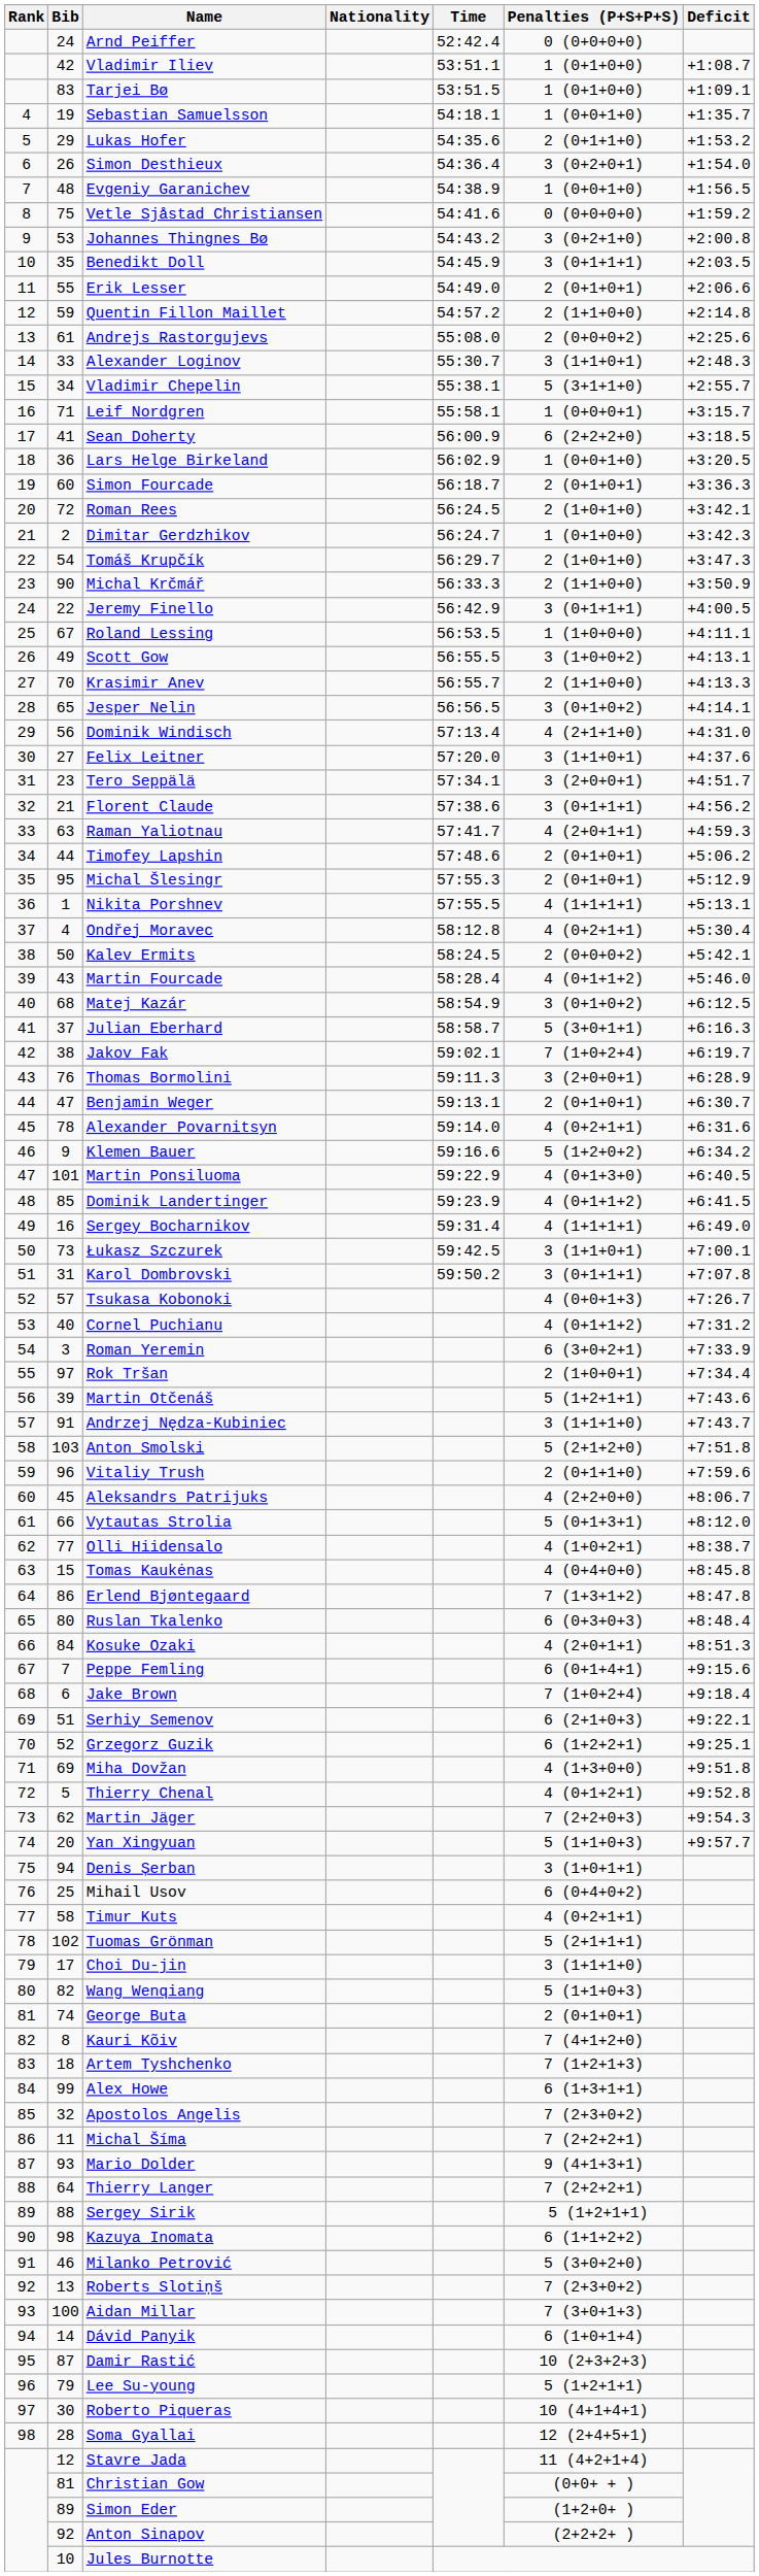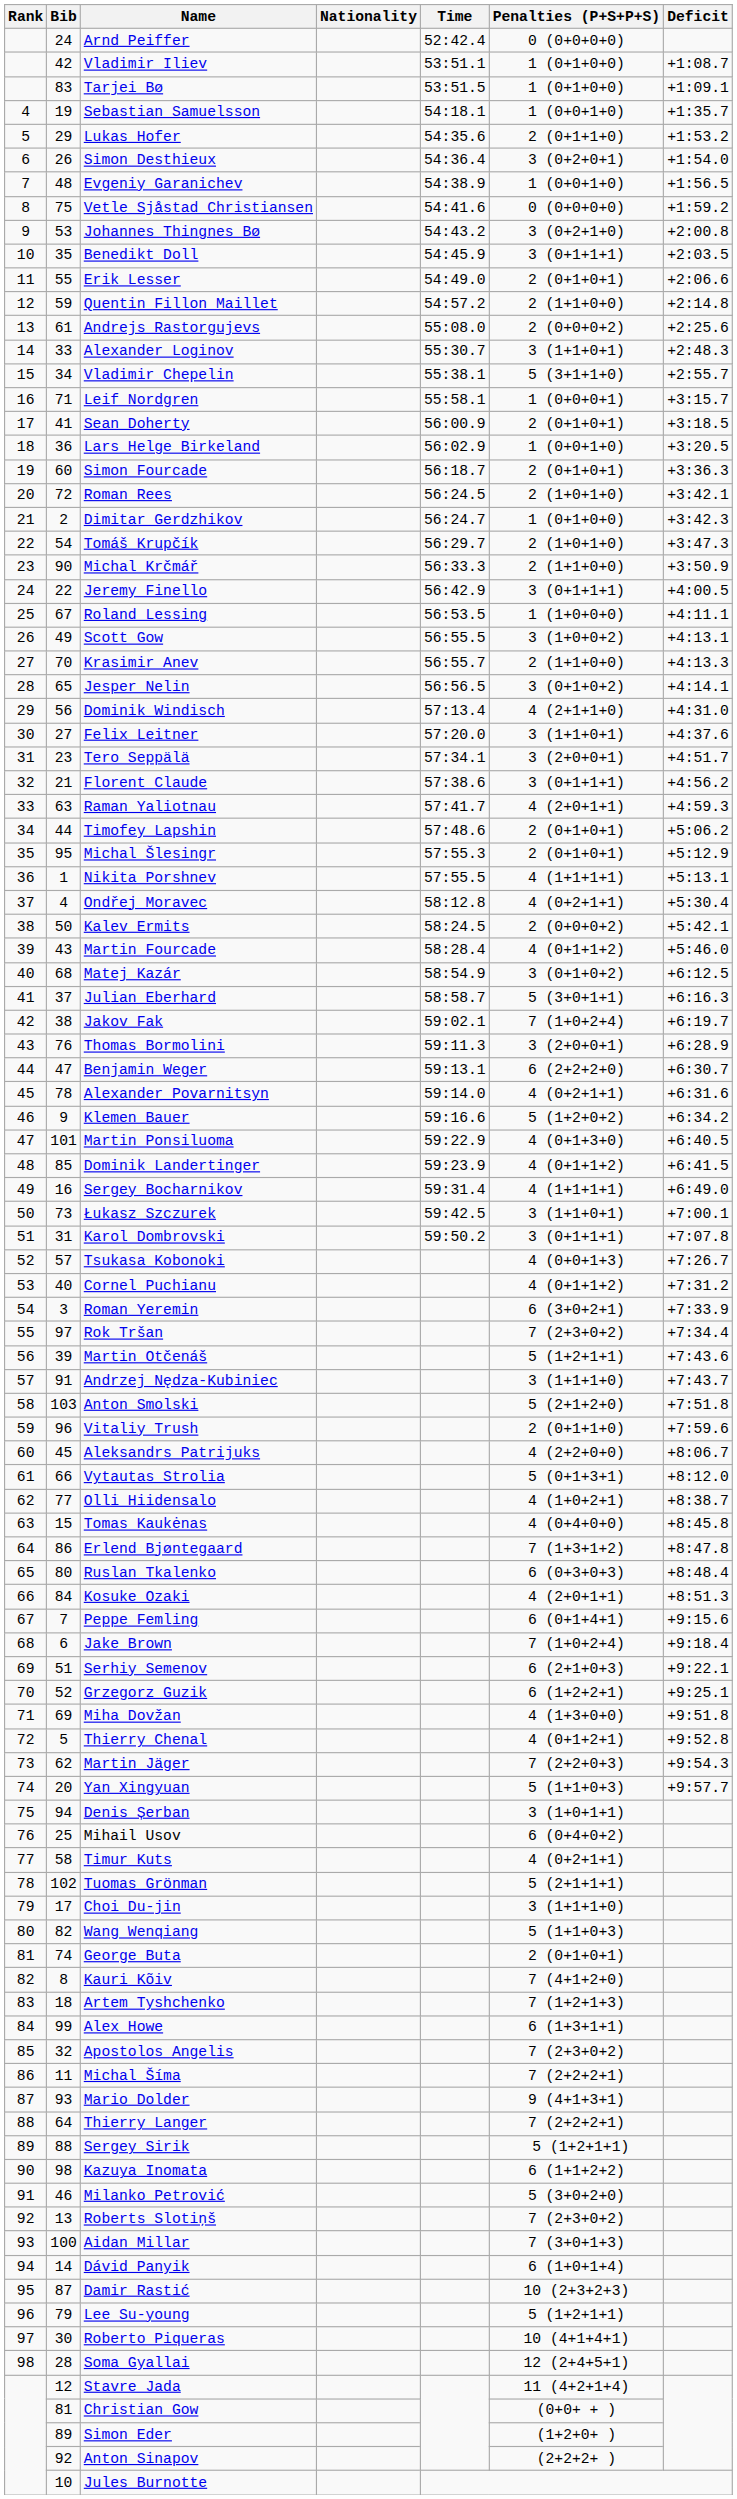Sean Doherty | Penalties (P+S+P+S): 6 (2+2+2+0) -> 2 (0+1+0+1)
Benjamin Weger | Penalties (P+S+P+S): 2 (0+1+0+1) -> 6 (2+2+2+0)
Rok Tršan | Penalties (P+S+P+S): 2 (1+0+0+1) -> 7 (2+3+0+2)
